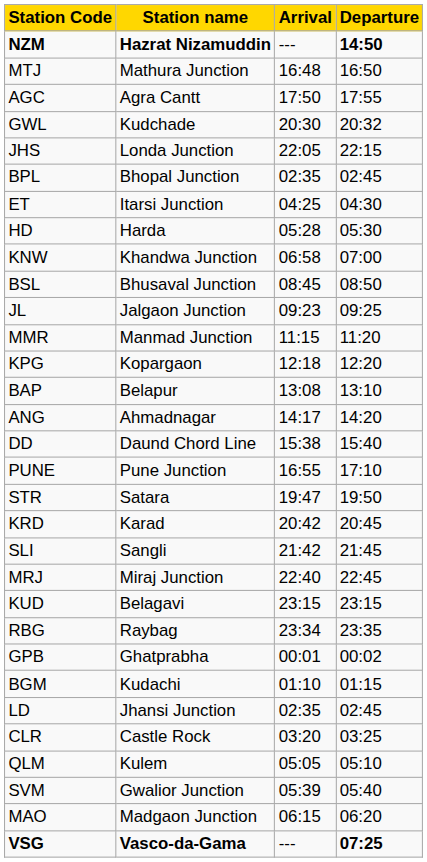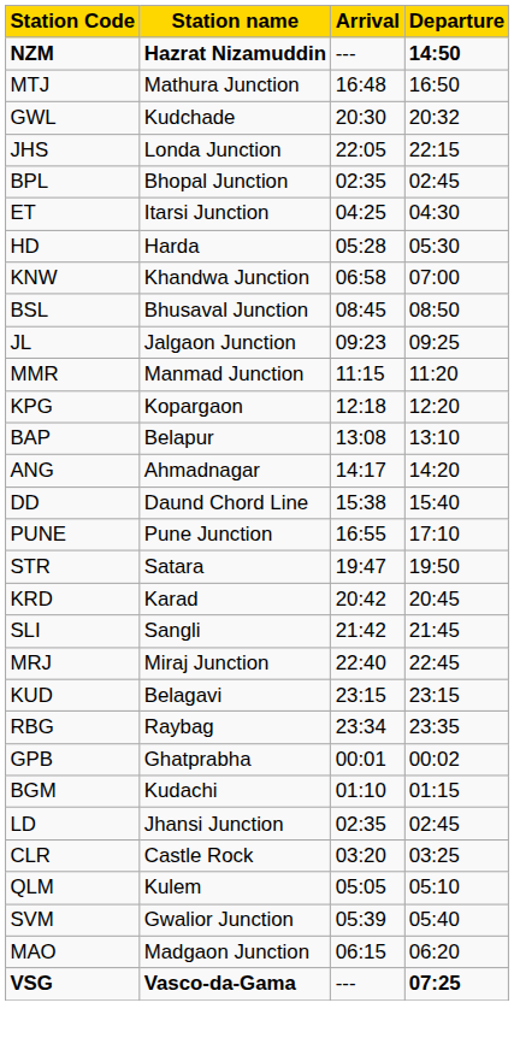- row: AGC | Agra Cantt | 17:50 | 17:55
